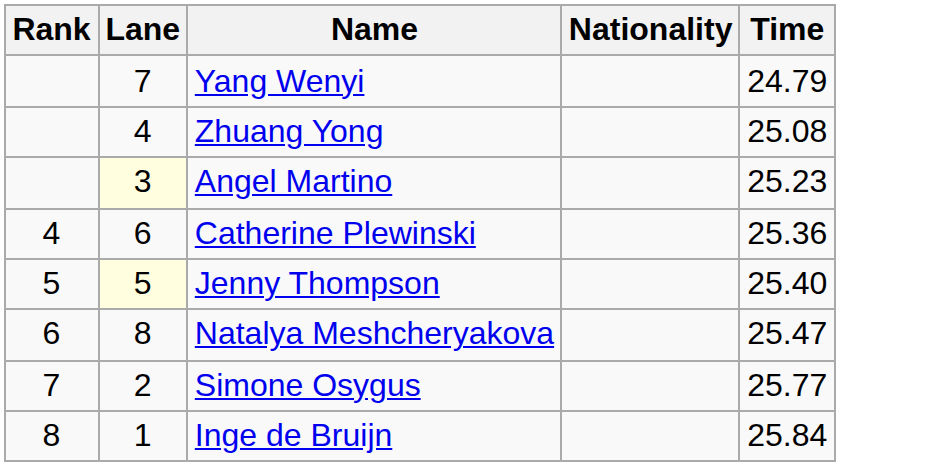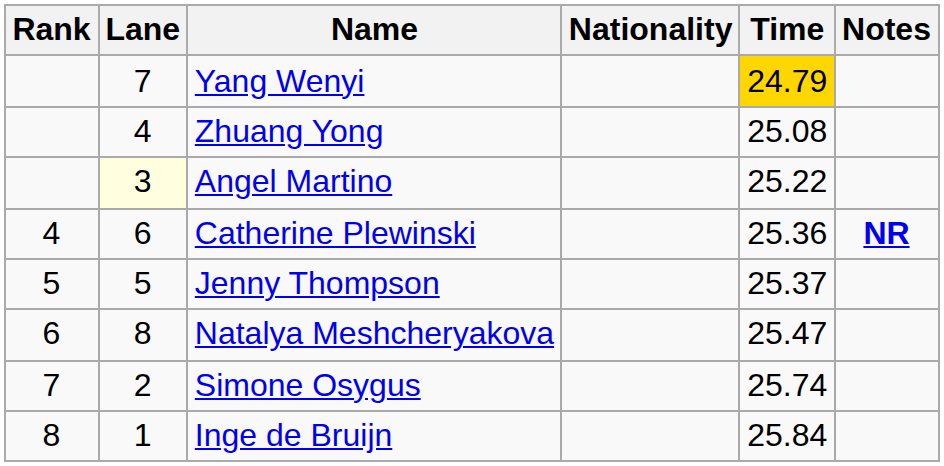+ column: Notes | NR
Yang Wenyi | Time: no background -> gold background
Angel Martino | Time: 25.23 -> 25.22
Jenny Thompson | Lane: lightyellow background -> no background
Jenny Thompson | Time: 25.40 -> 25.37
Simone Osygus | Time: 25.77 -> 25.74
